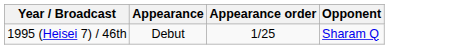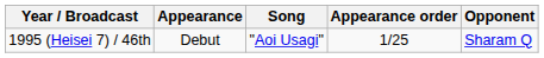+ column: Song | "Aoi Usagi"
